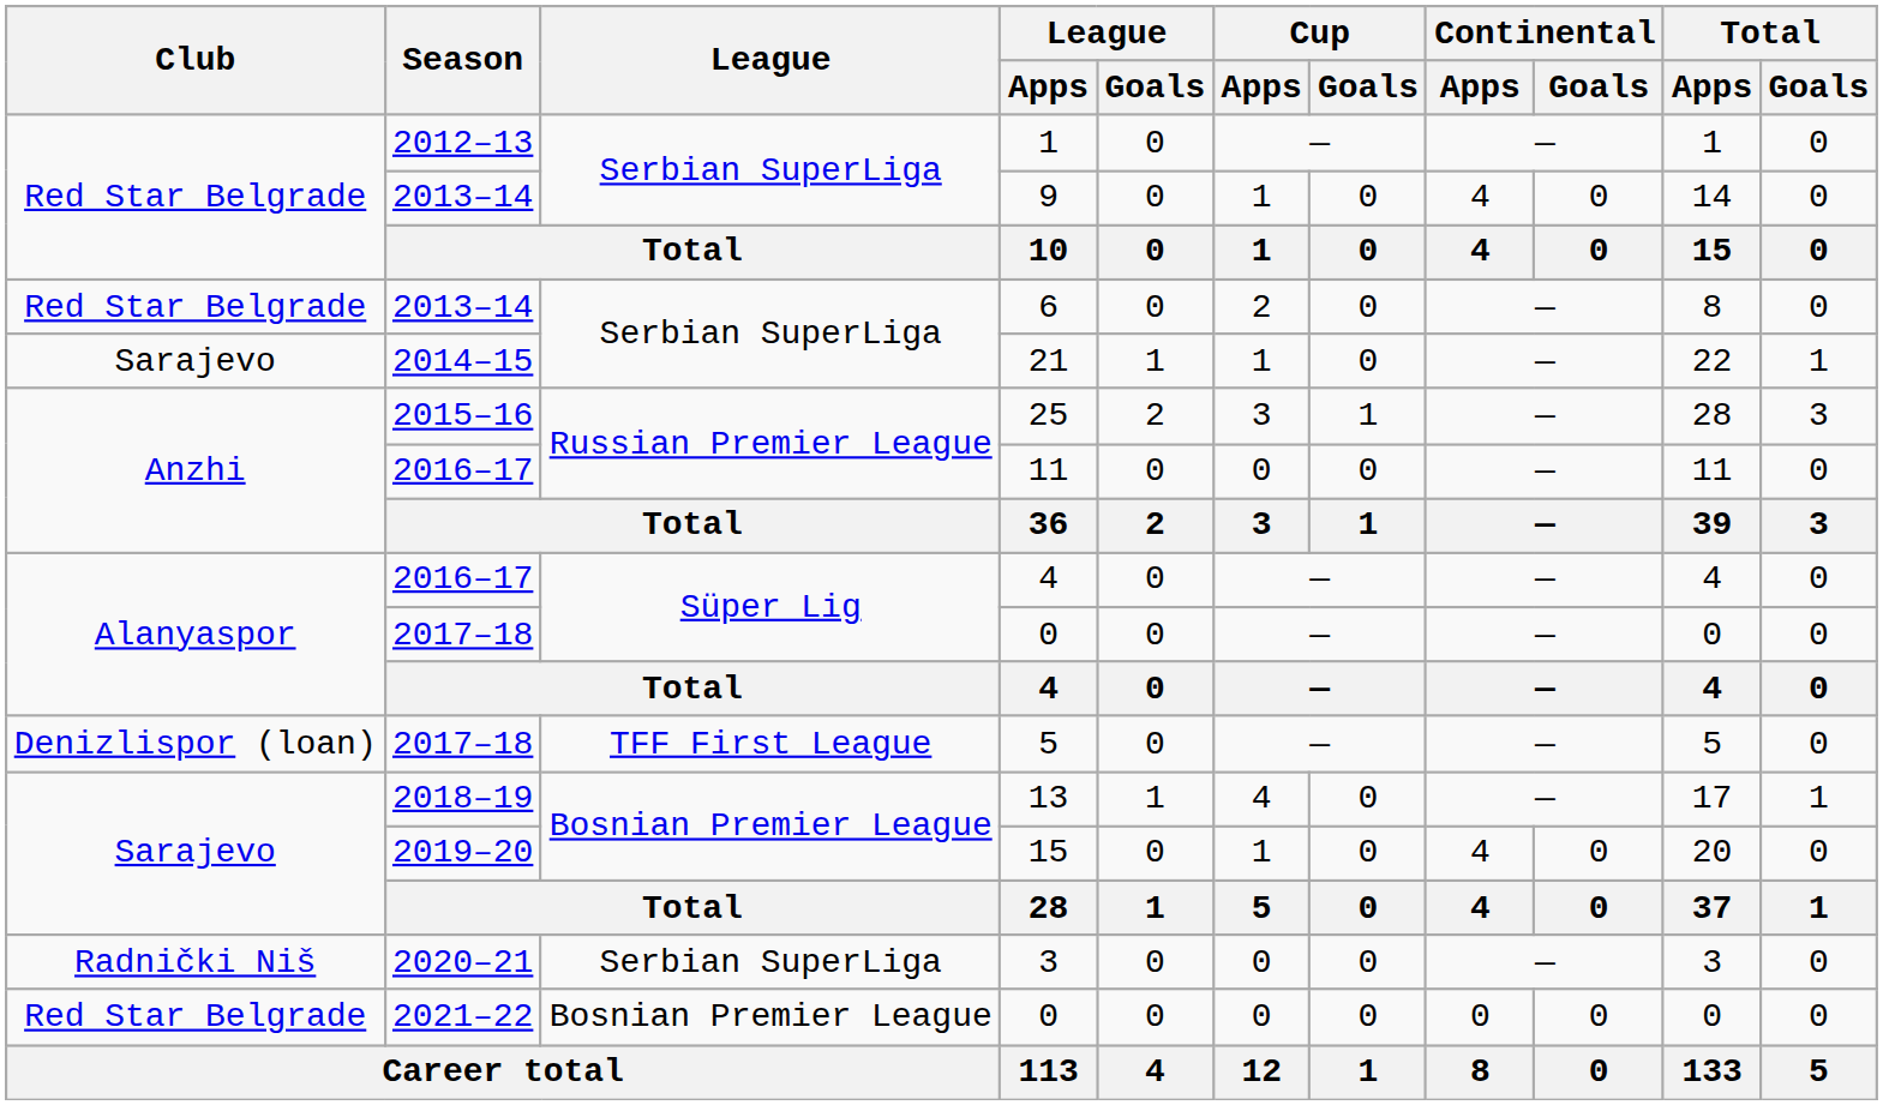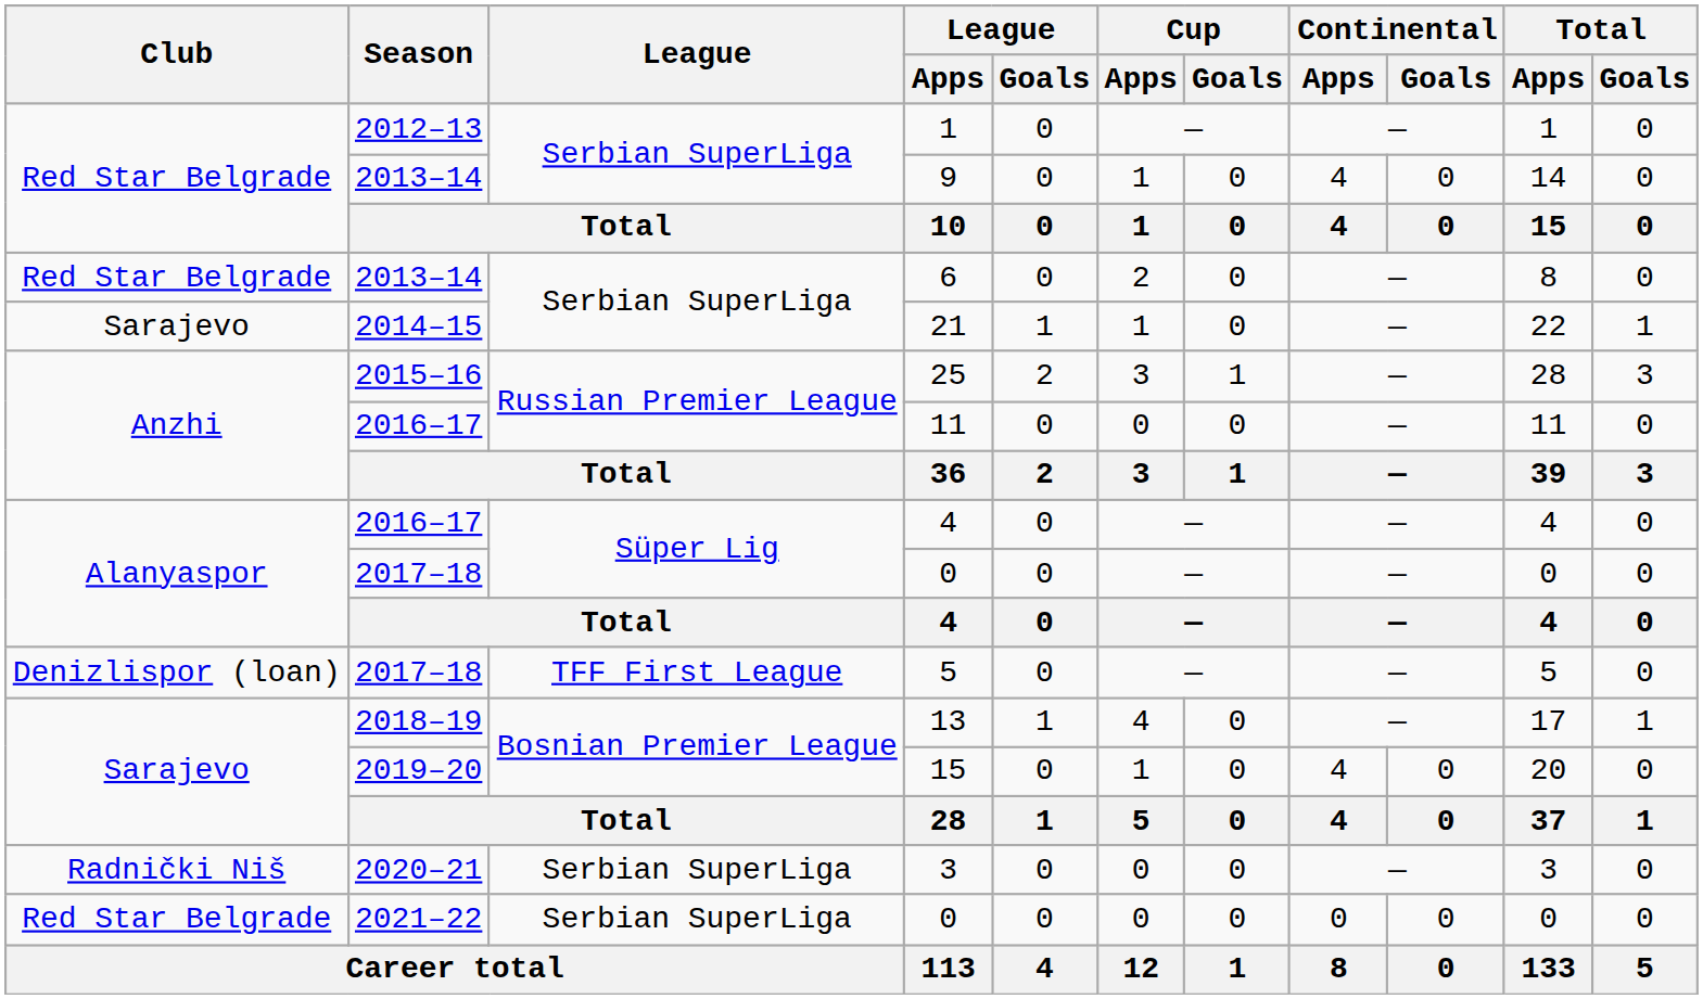2021–22 / 0 | League: Bosnian Premier League -> Serbian SuperLiga
